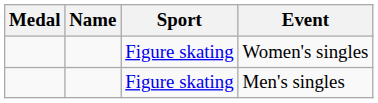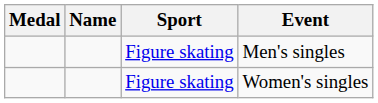rows swapped: Men's singles <-> Women's singles
